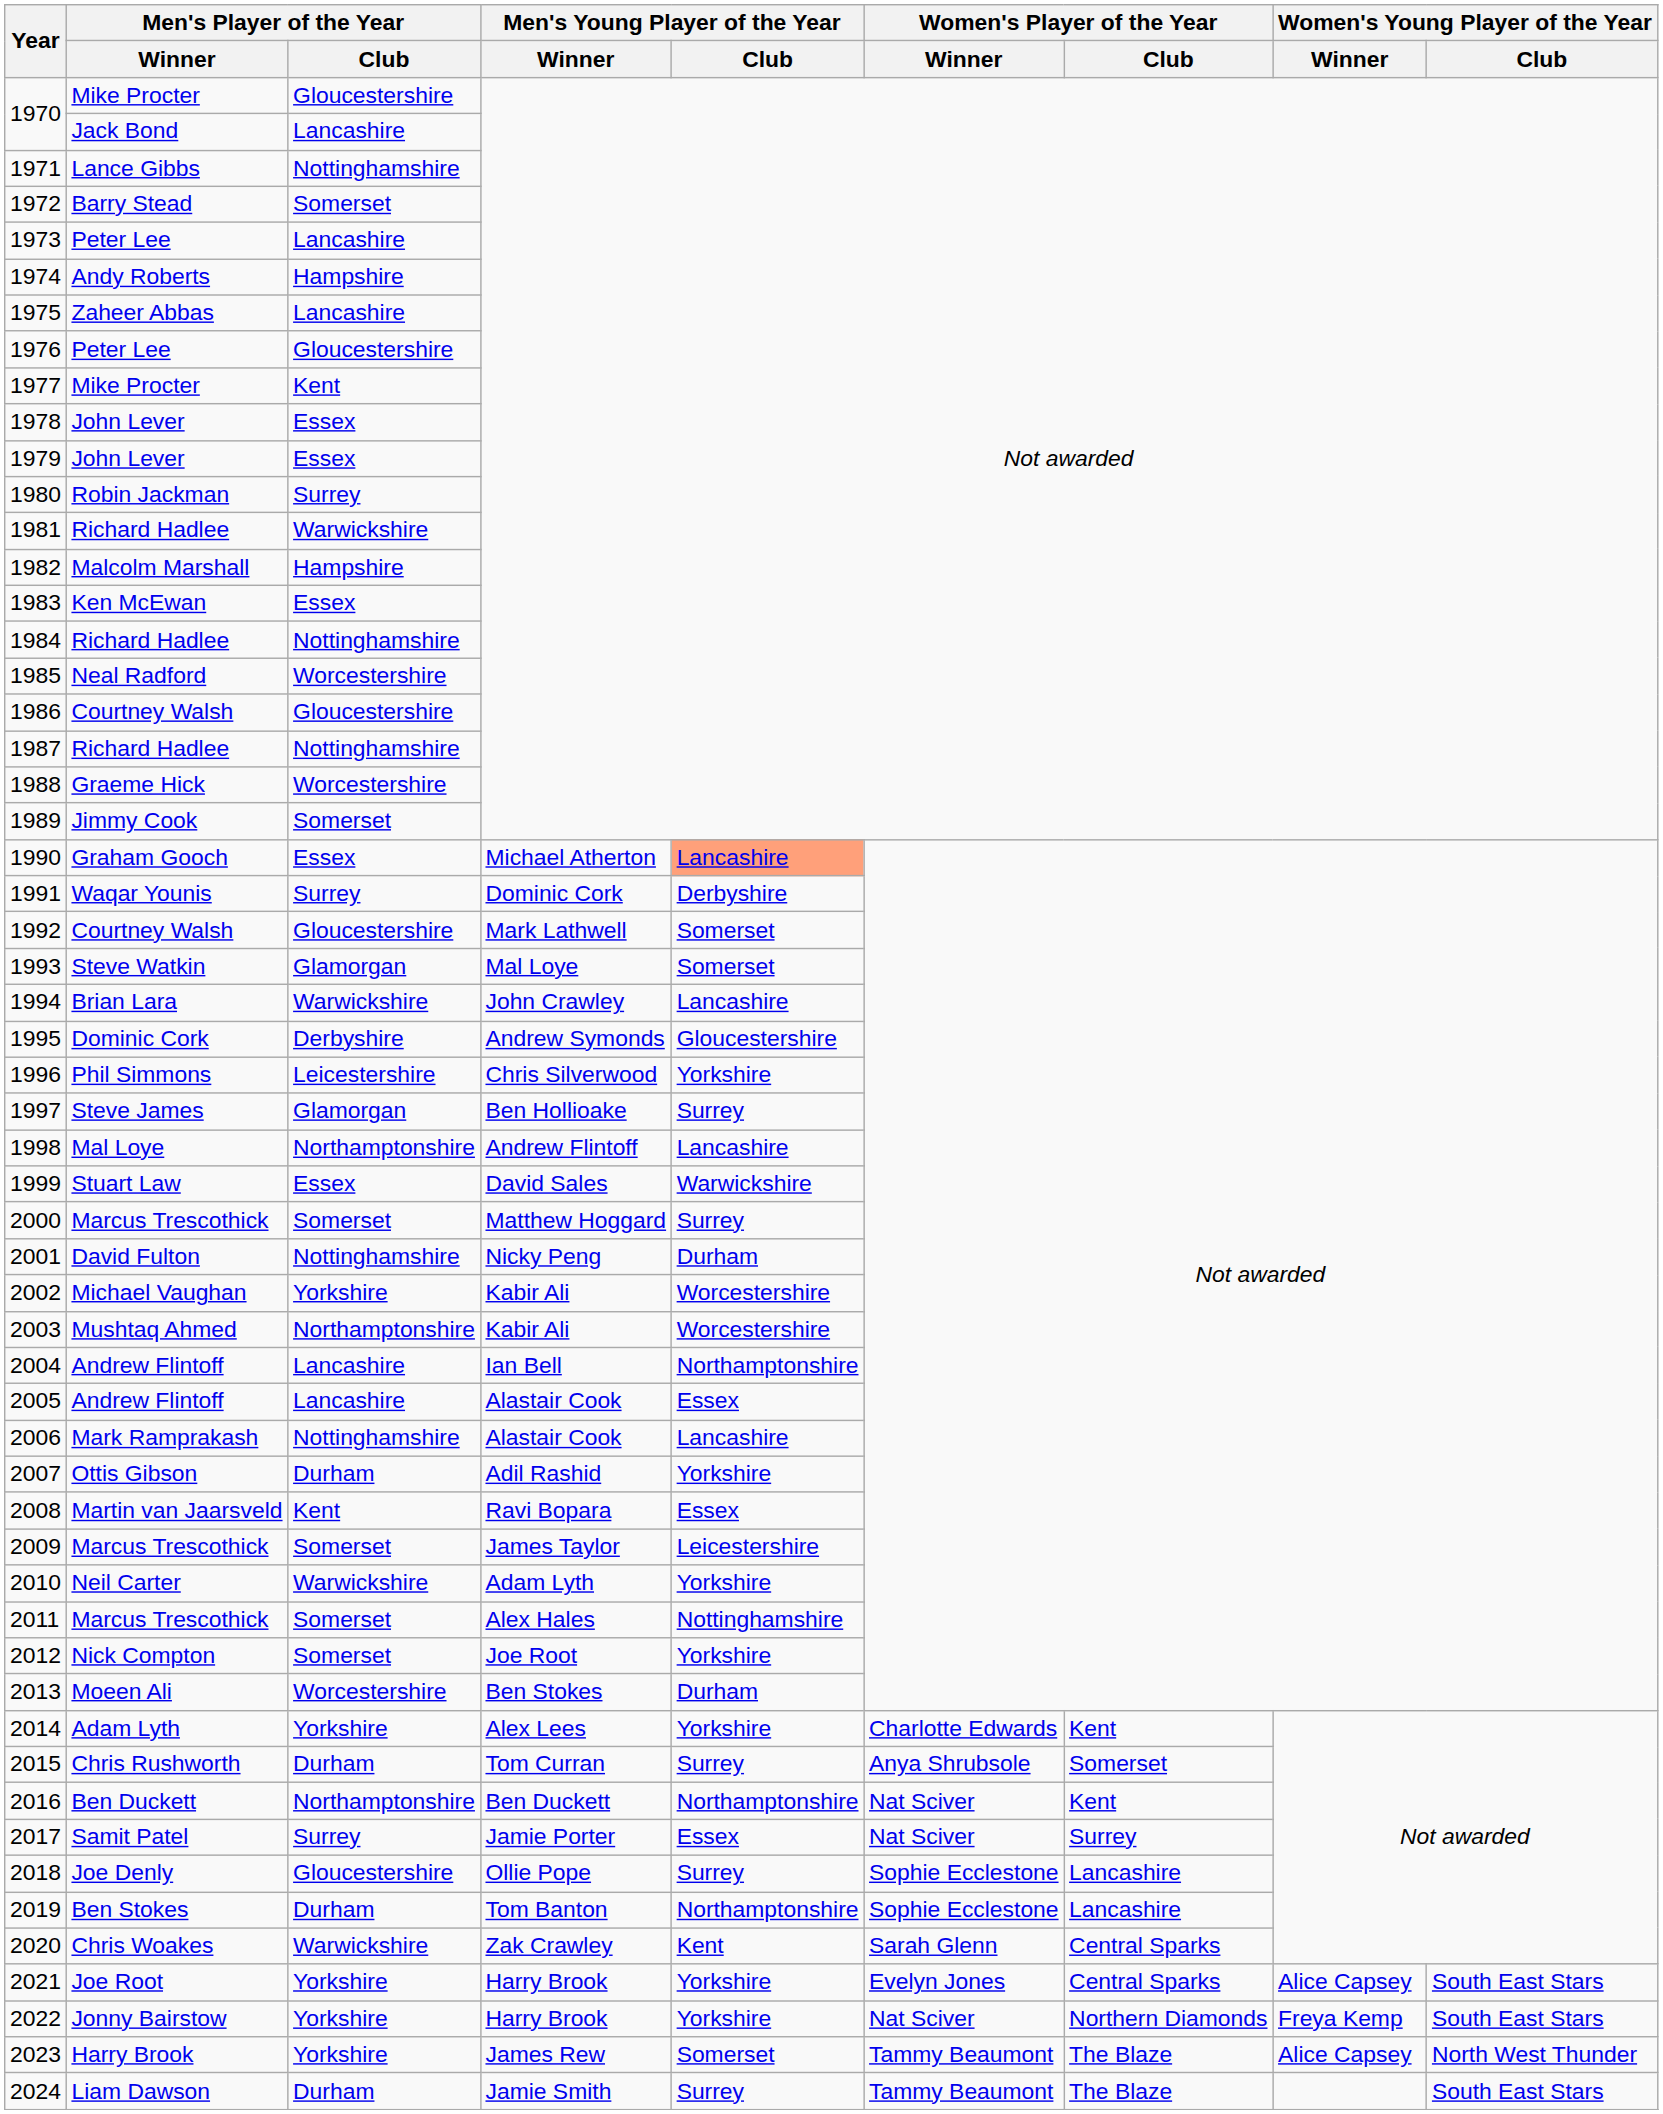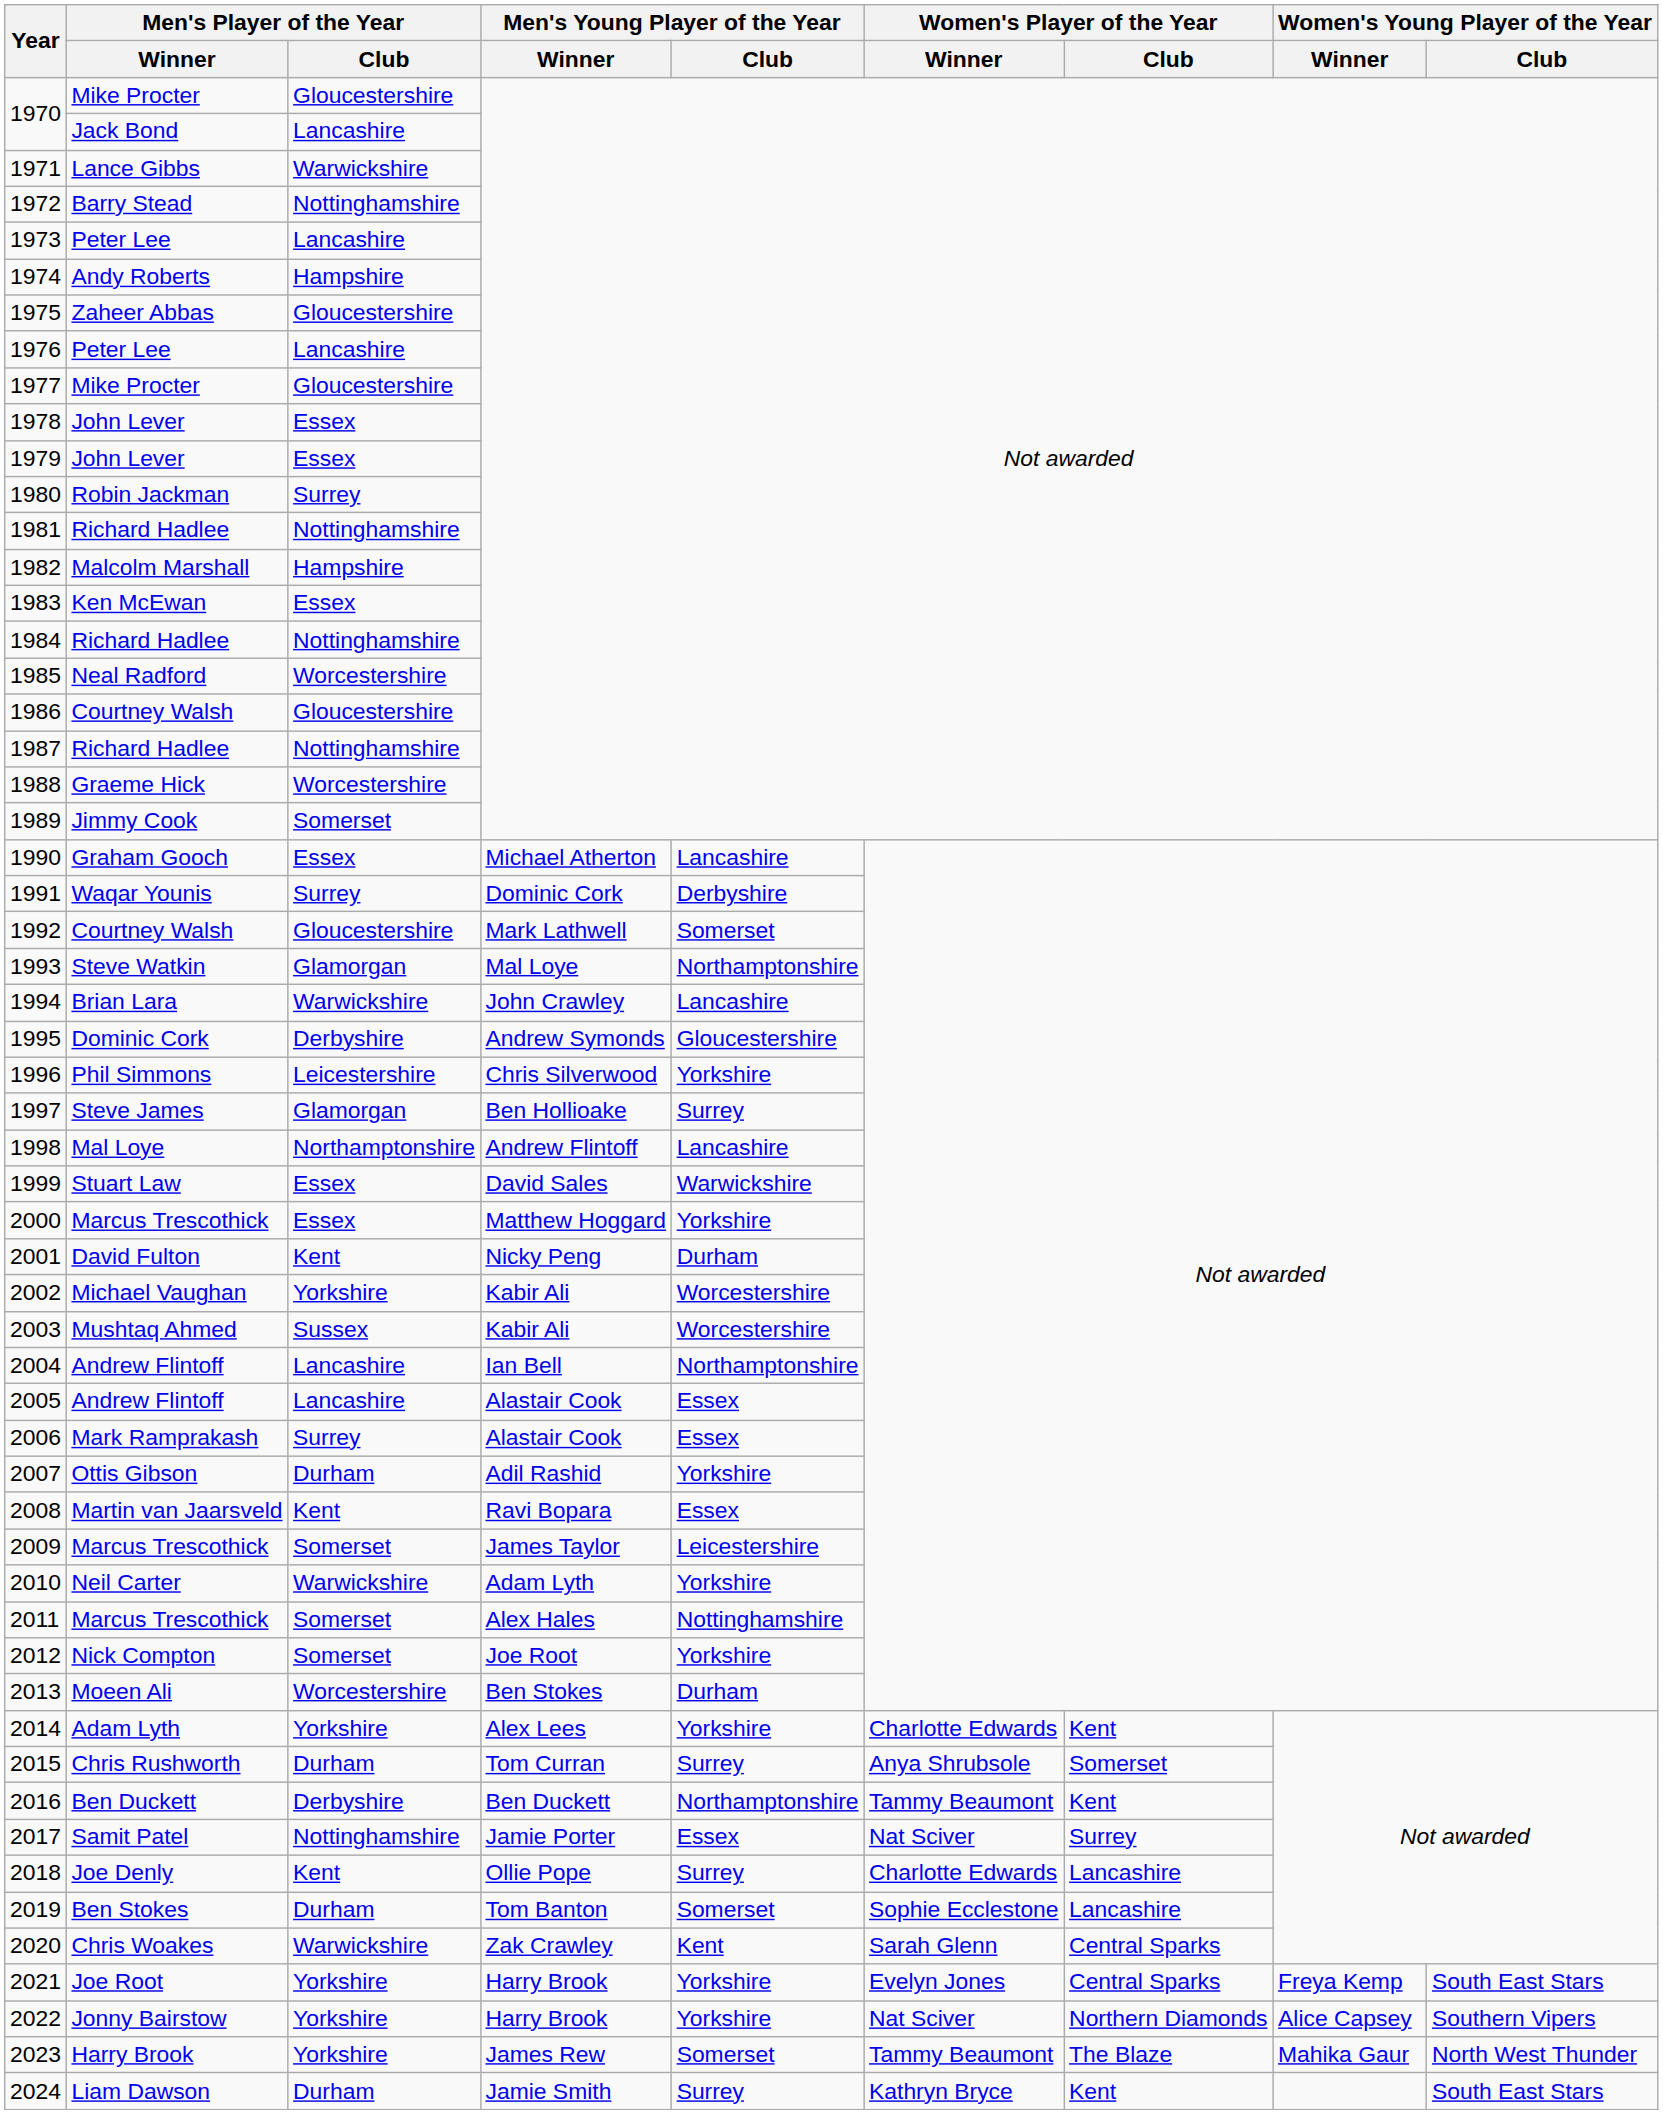1971 | Men's Player of the Year / Club: Nottinghamshire -> Warwickshire
1972 | Men's Player of the Year / Club: Somerset -> Nottinghamshire
1975 | Men's Player of the Year / Club: Lancashire -> Gloucestershire
1976 | Men's Player of the Year / Club: Gloucestershire -> Lancashire
1977 | Men's Player of the Year / Club: Kent -> Gloucestershire
1981 | Men's Player of the Year / Club: Warwickshire -> Nottinghamshire
1990 | Men's Young Player of the Year / Club: lightsalmon background -> no background
1993 | Men's Young Player of the Year / Club: Somerset -> Northamptonshire
2000 | Men's Player of the Year / Club: Somerset -> Essex
2000 | Men's Young Player of the Year / Club: Surrey -> Yorkshire
2001 | Men's Player of the Year / Club: Nottinghamshire -> Kent
2003 | Men's Player of the Year / Club: Northamptonshire -> Sussex
2006 | Men's Player of the Year / Club: Nottinghamshire -> Surrey
2006 | Men's Young Player of the Year / Club: Lancashire -> Essex
2016 | Men's Player of the Year / Club: Northamptonshire -> Derbyshire
2016 | Women's Player of the Year / Winner: Nat Sciver -> Tammy Beaumont
2017 | Men's Player of the Year / Club: Surrey -> Nottinghamshire
2018 | Men's Player of the Year / Club: Gloucestershire -> Kent
2018 | Women's Player of the Year / Winner: Sophie Ecclestone -> Charlotte Edwards
2019 | Men's Young Player of the Year / Club: Northamptonshire -> Somerset
2021 | Women's Young Player of the Year / Winner: Alice Capsey -> Freya Kemp
2022 | Women's Young Player of the Year / Winner: Freya Kemp -> Alice Capsey
2022 | Women's Young Player of the Year / Club: South East Stars -> Southern Vipers
2023 | Women's Young Player of the Year / Winner: Alice Capsey -> Mahika Gaur
2024 | Women's Player of the Year / Winner: Tammy Beaumont -> Kathryn Bryce
2024 | Women's Player of the Year / Club: The Blaze -> Kent
